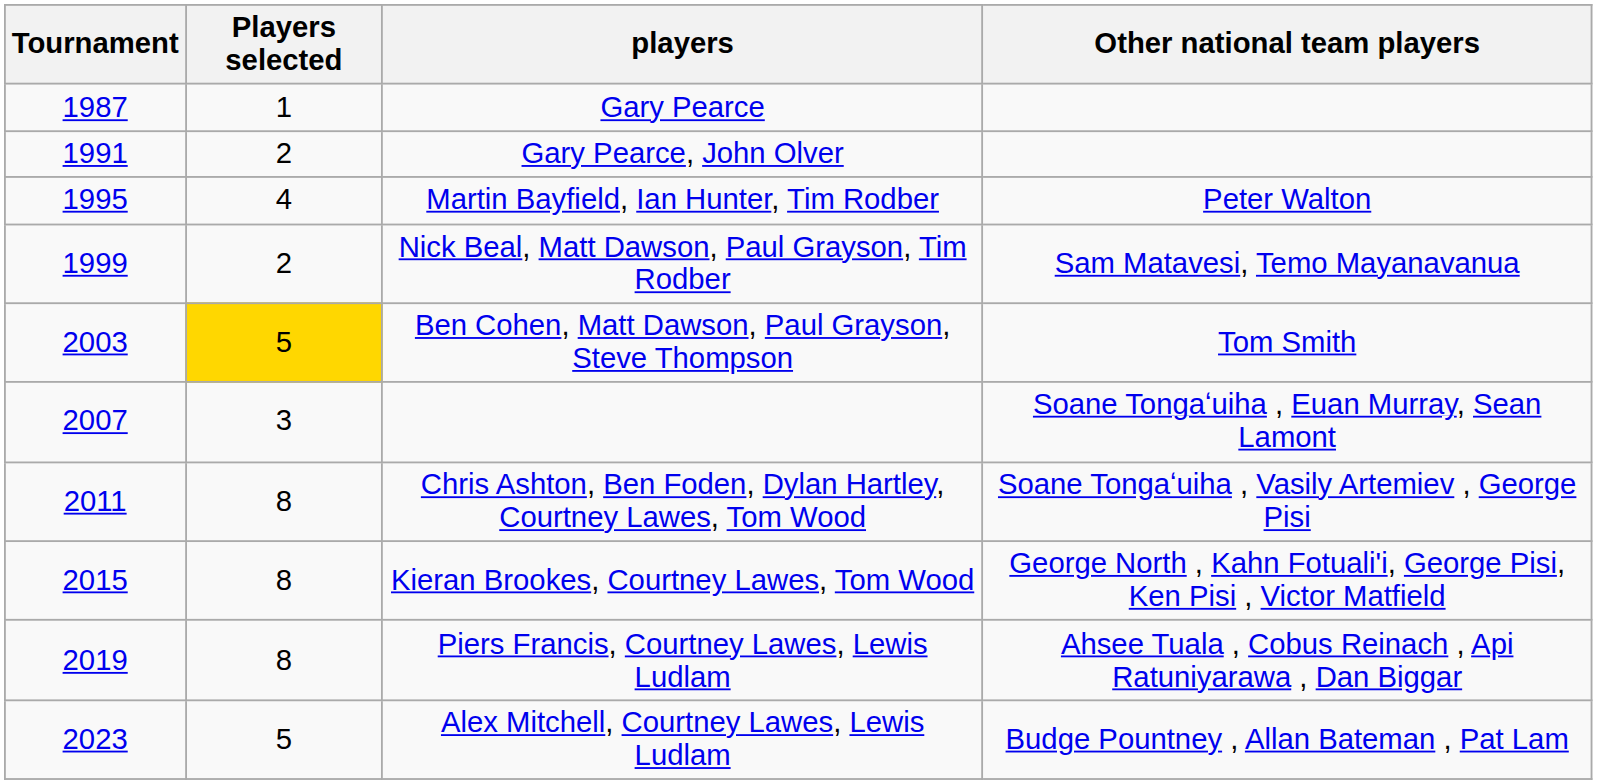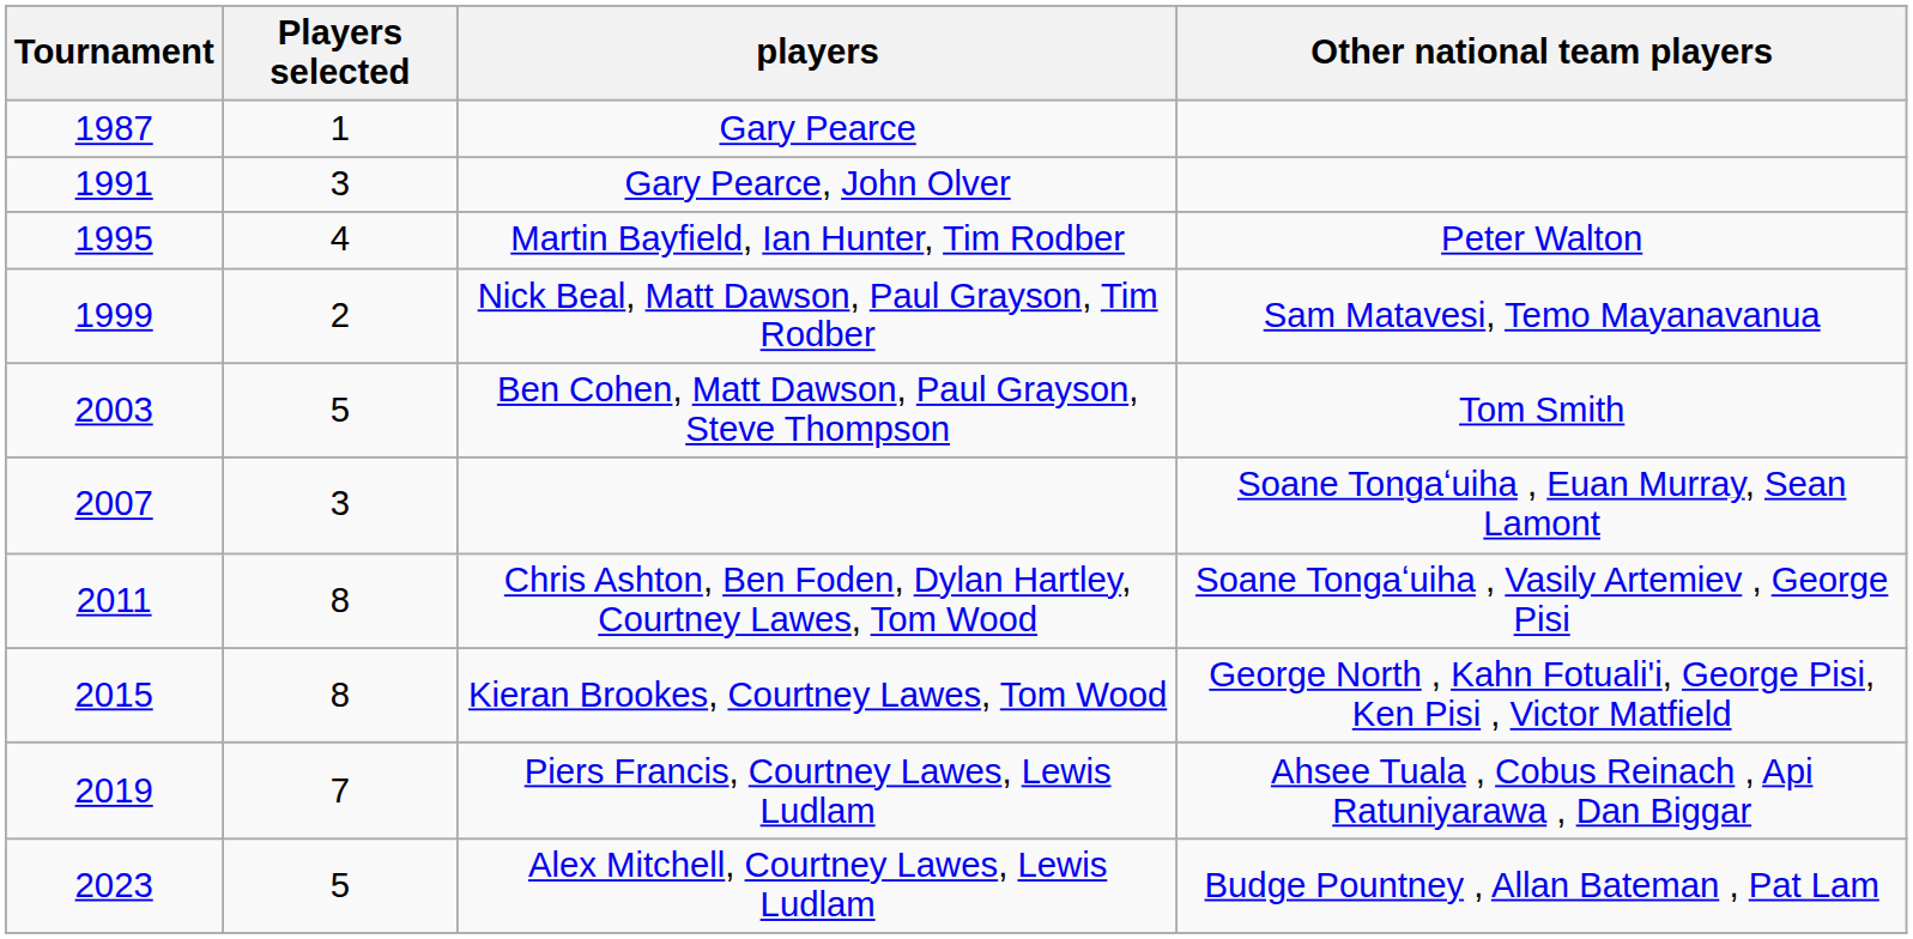Gary Pearce, John Olver | Players selected: 2 -> 3
Ben Cohen, Matt Dawson, Paul Grayson, Steve Thompson | Players selected: gold background -> no background
Piers Francis, Courtney Lawes, Lewis Ludlam | Players selected: 8 -> 7
